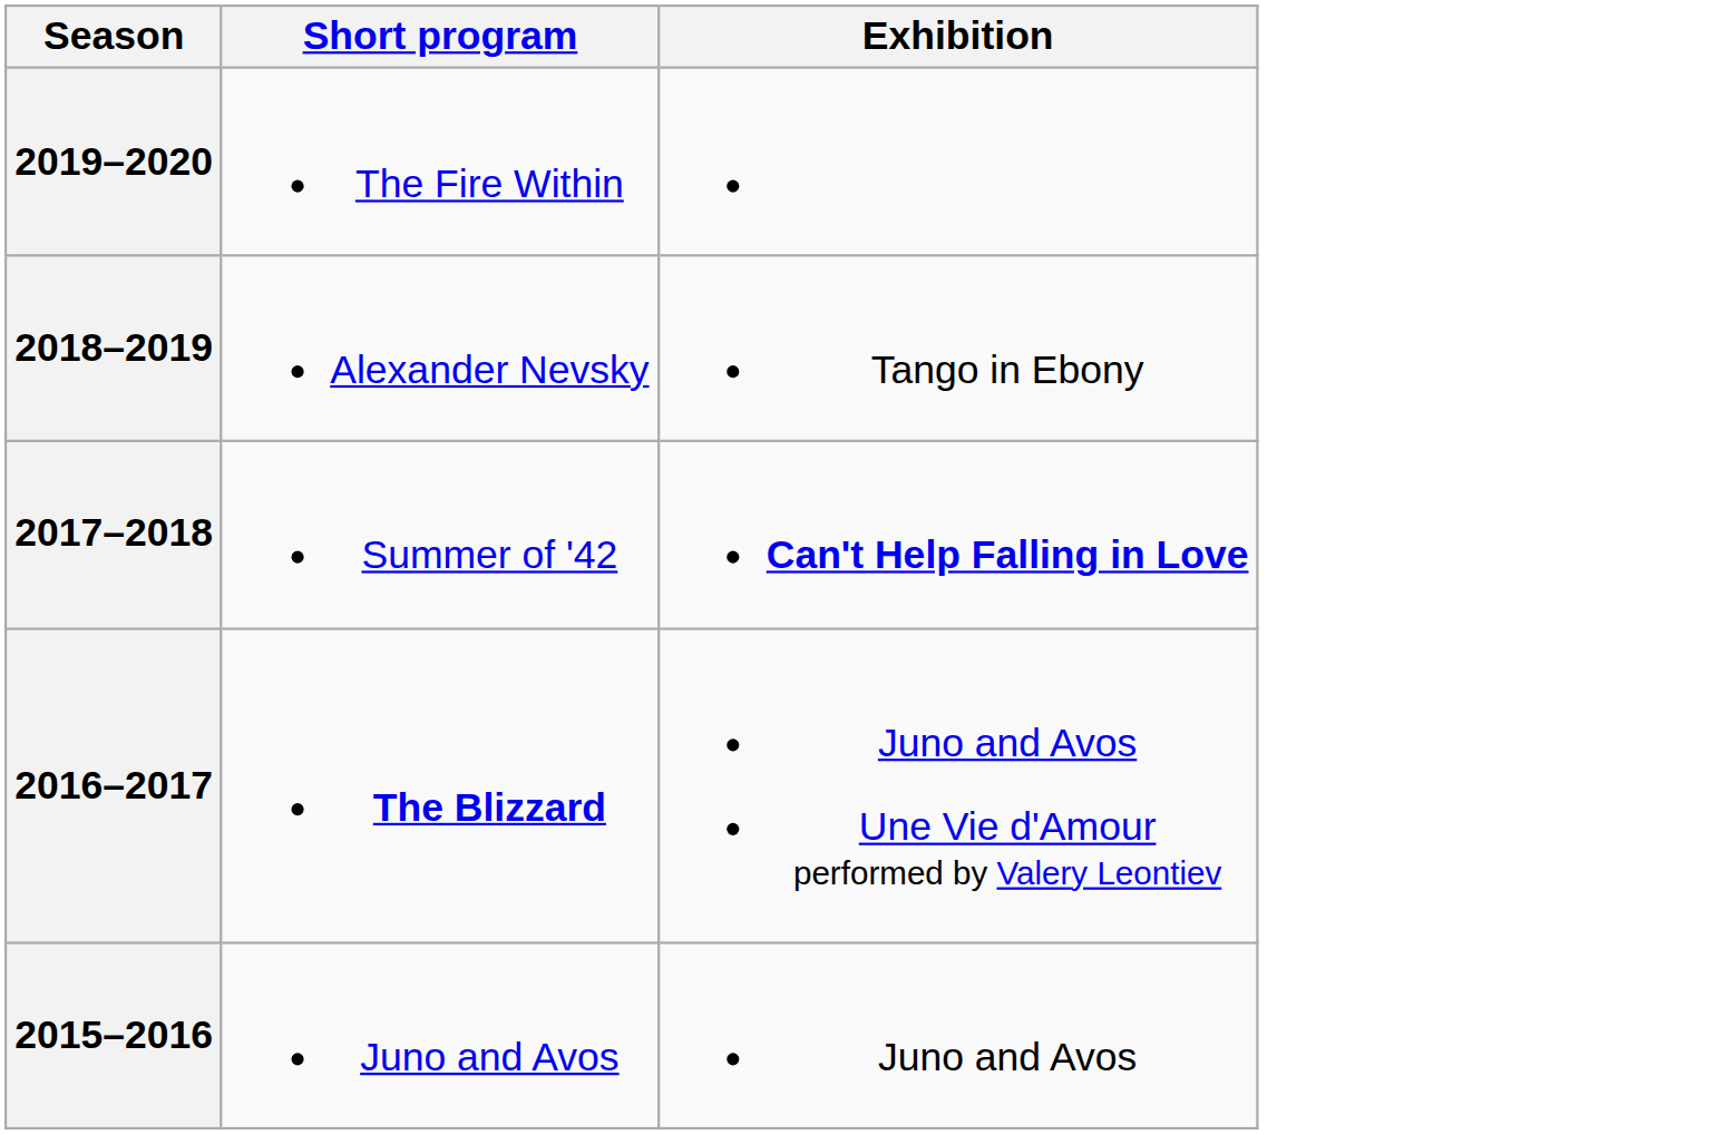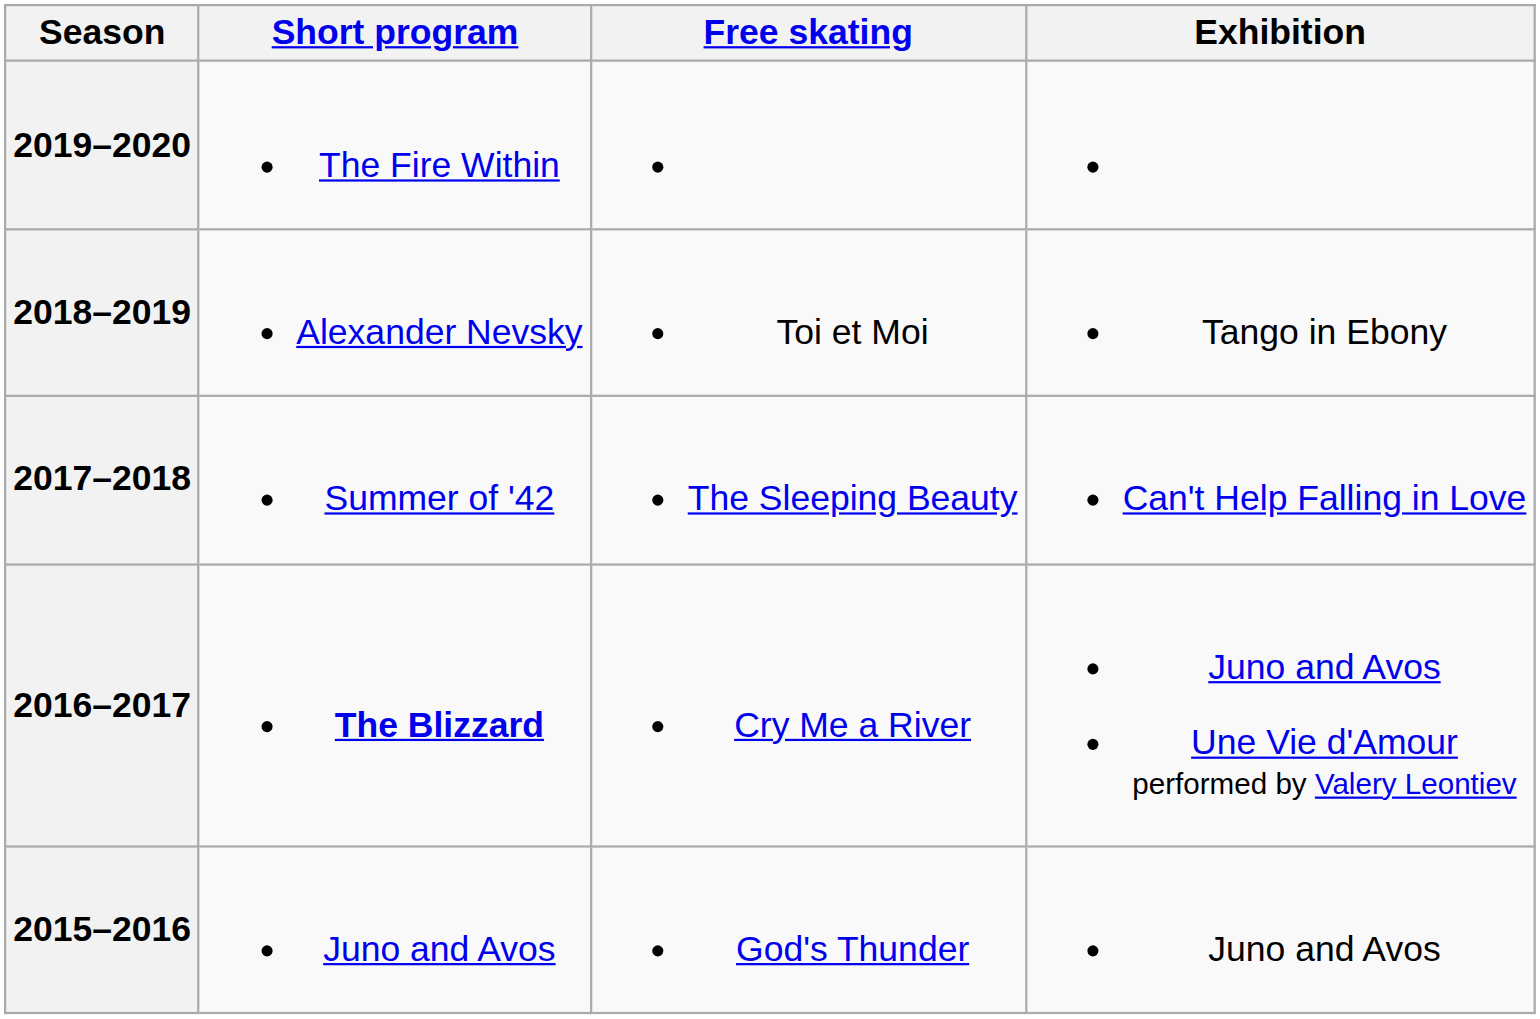+ column: Free skating | Toi et Moi | The Sleeping Beauty | Cry Me a River | God's Thunder
2017–2018 | Exhibition: bold -> normal
